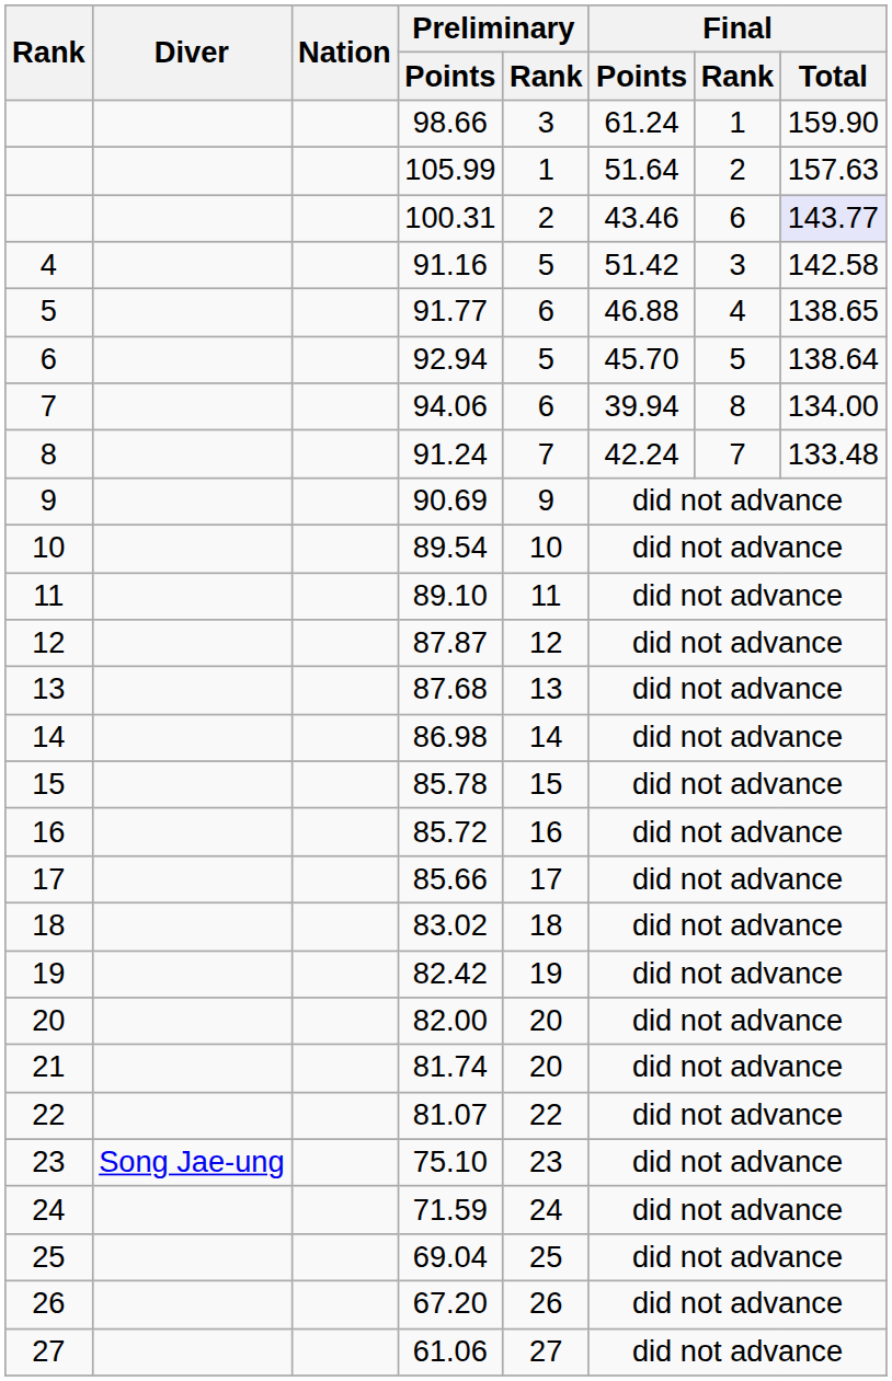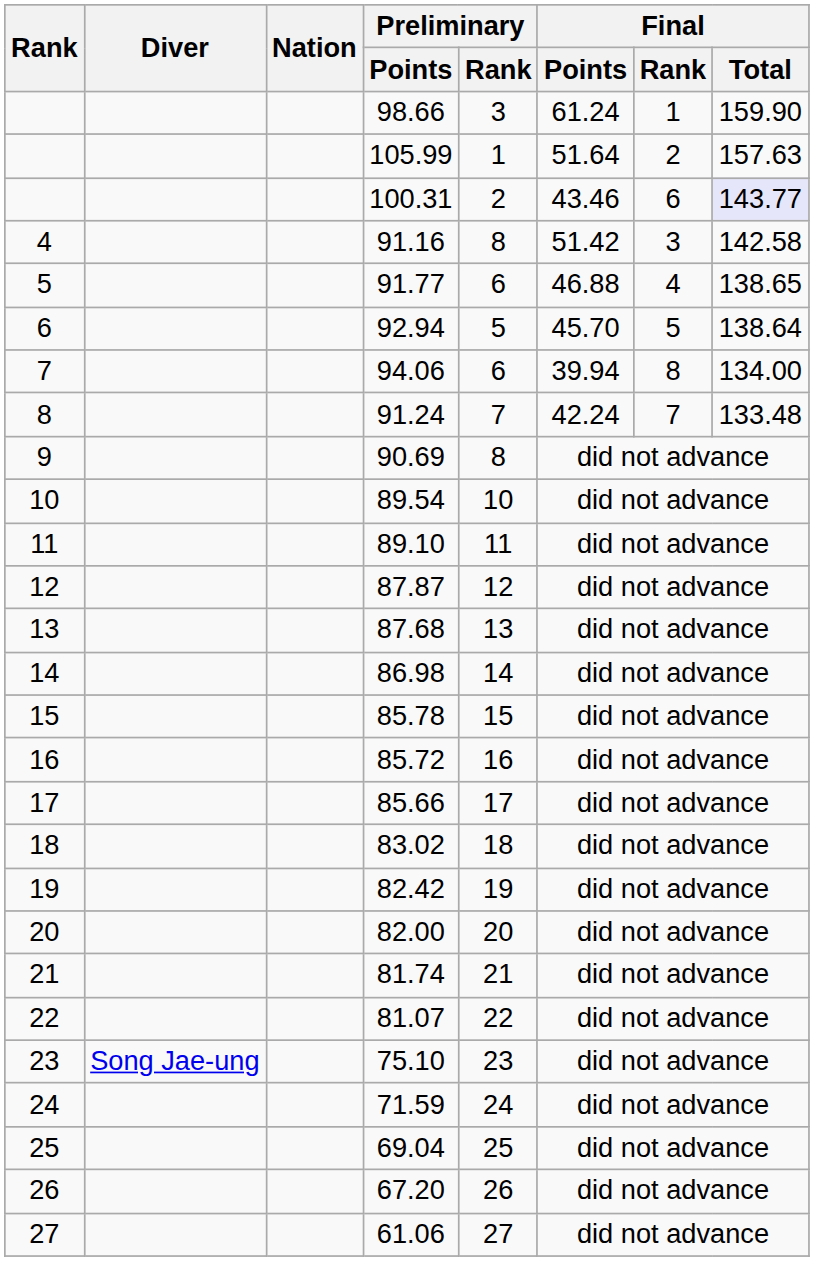91.16 | Preliminary / Rank: 5 -> 8
90.69 | Preliminary / Rank: 9 -> 8
81.74 | Preliminary / Rank: 20 -> 21
